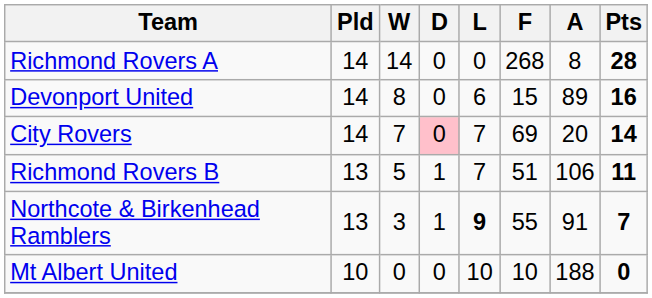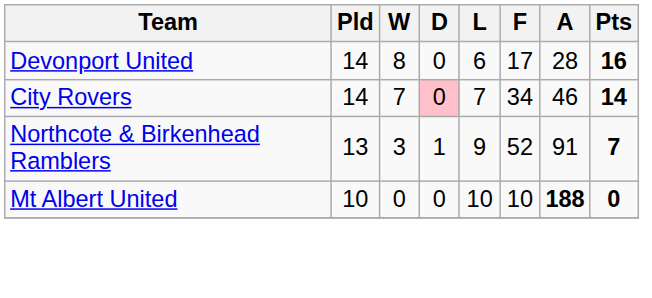- row: Richmond Rovers A | 14 | 14 | 0 | 0 | 268 | 8 | 28
Devonport United | F: 15 -> 17
Devonport United | A: 89 -> 28
City Rovers | F: 69 -> 34
City Rovers | A: 20 -> 46
- row: Richmond Rovers B | 13 | 5 | 1 | 7 | 51 | 106 | 11
Northcote & Birkenhead Ramblers | L: bold -> normal
Northcote & Birkenhead Ramblers | F: 55 -> 52
Mt Albert United | A: normal -> bold
